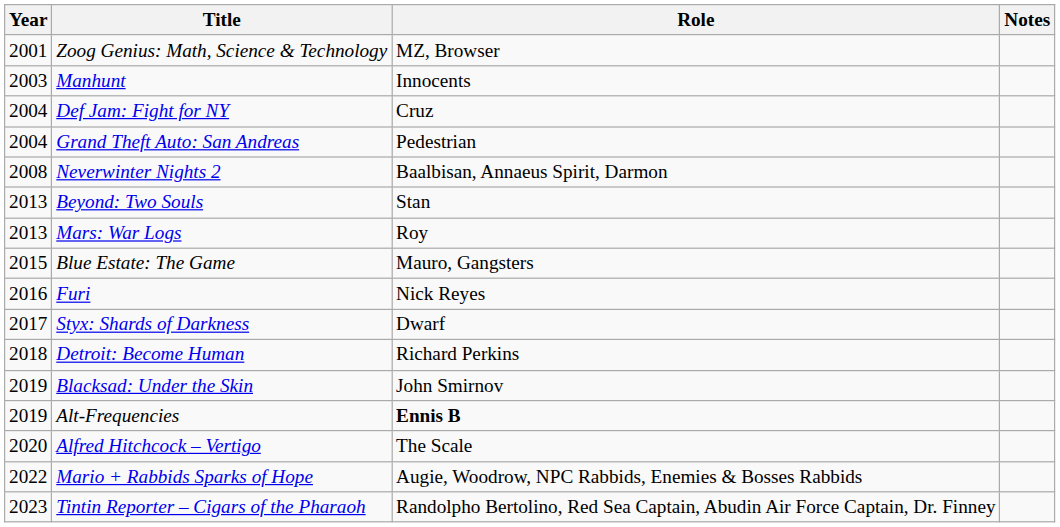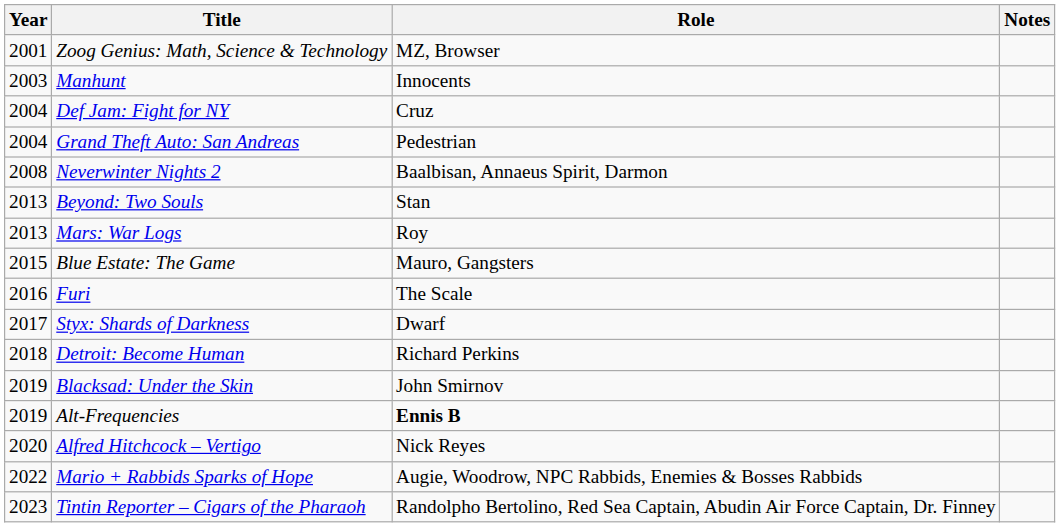Furi | Role: Nick Reyes -> The Scale
Alfred Hitchcock – Vertigo | Role: The Scale -> Nick Reyes
